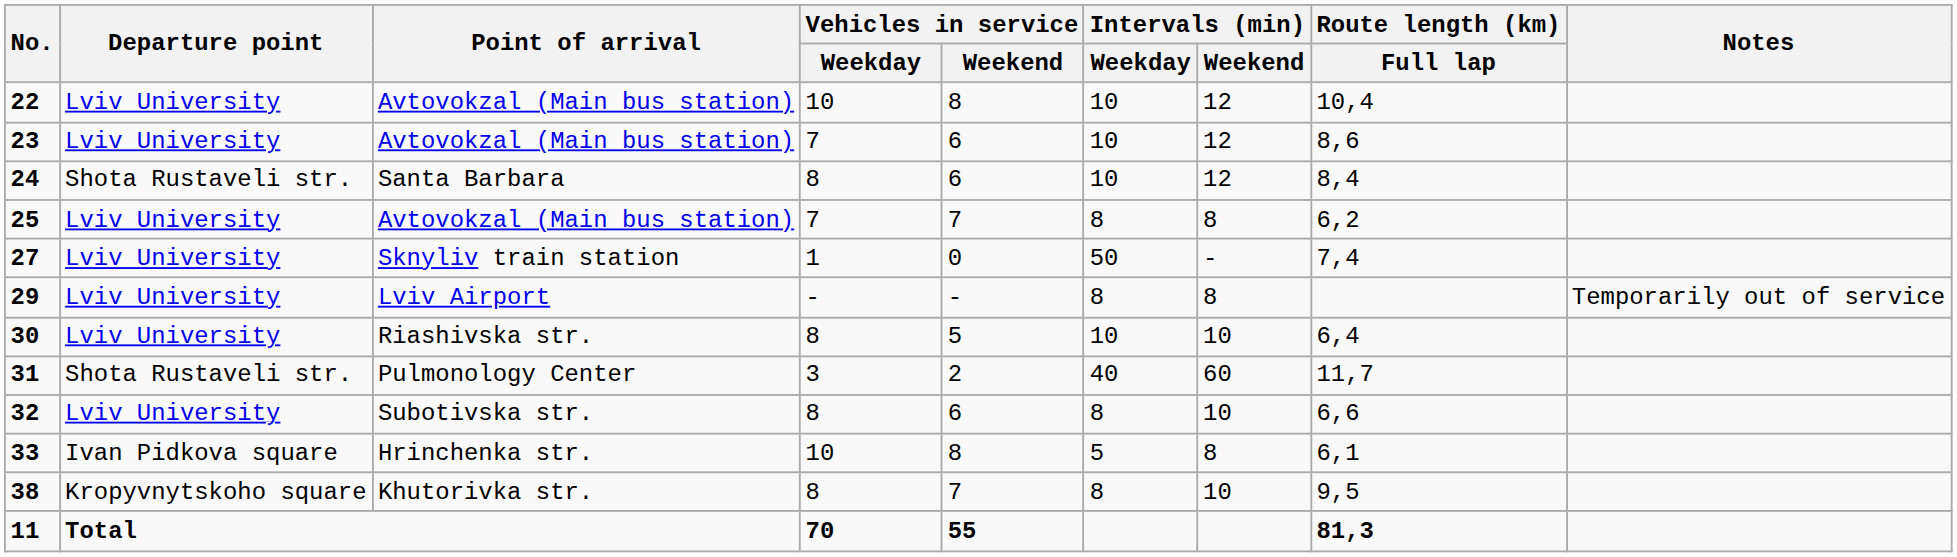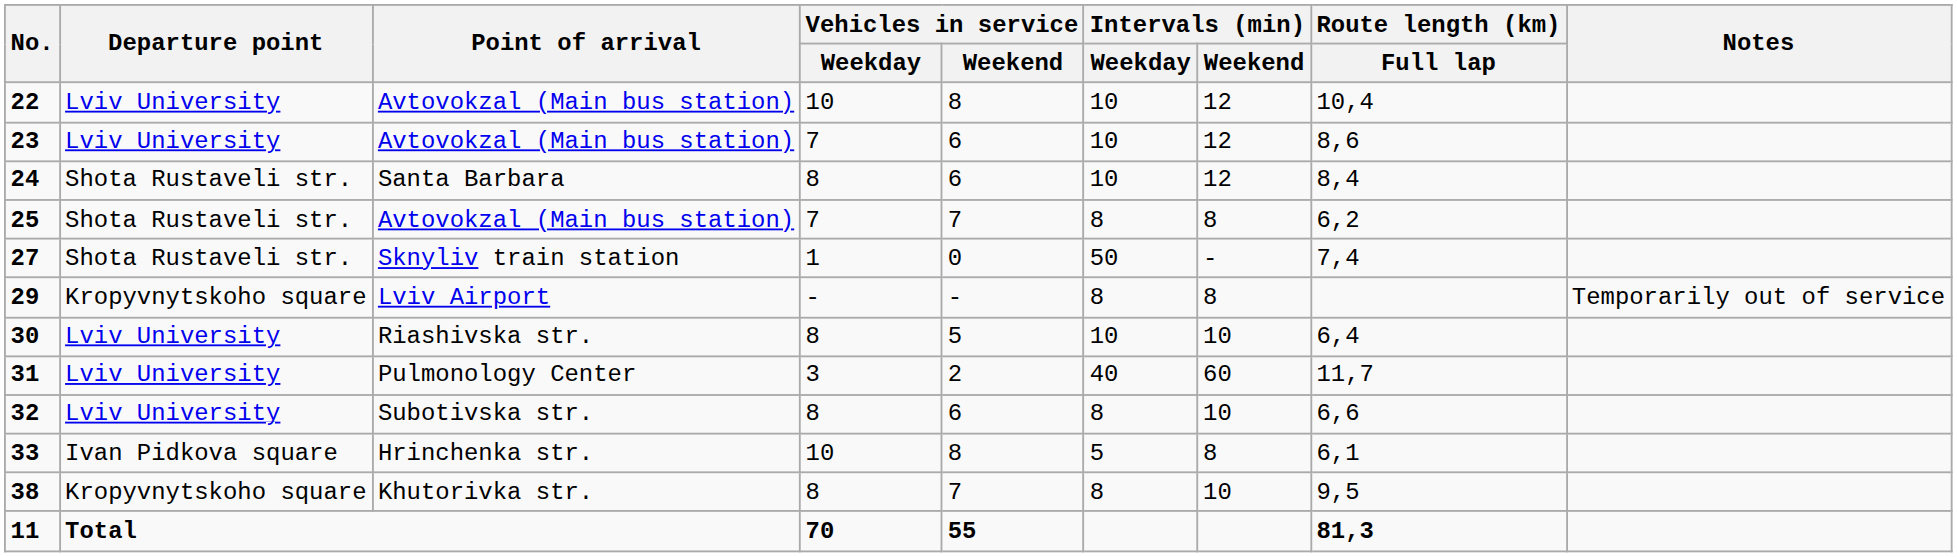25 | Departure point: Lviv University -> Shota Rustaveli str.
27 | Departure point: Lviv University -> Shota Rustaveli str.
29 | Departure point: Lviv University -> Kropyvnytskoho square
31 | Departure point: Shota Rustaveli str. -> Lviv University
